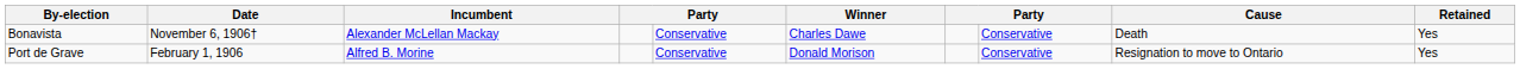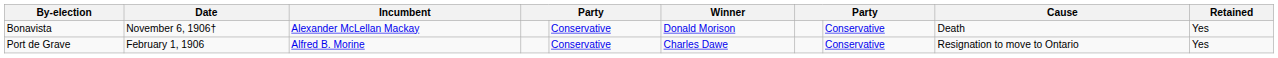Bonavista | Winner: Charles Dawe -> Donald Morison
Port de Grave | Winner: Donald Morison -> Charles Dawe
